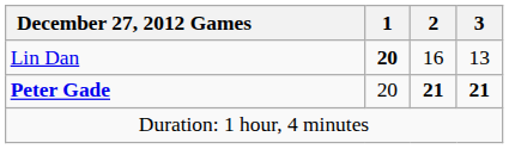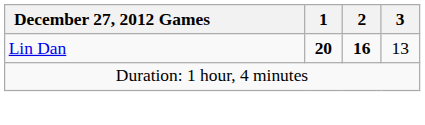Lin Dan | 2: normal -> bold
- row: Peter Gade | 20 | 21 | 21
